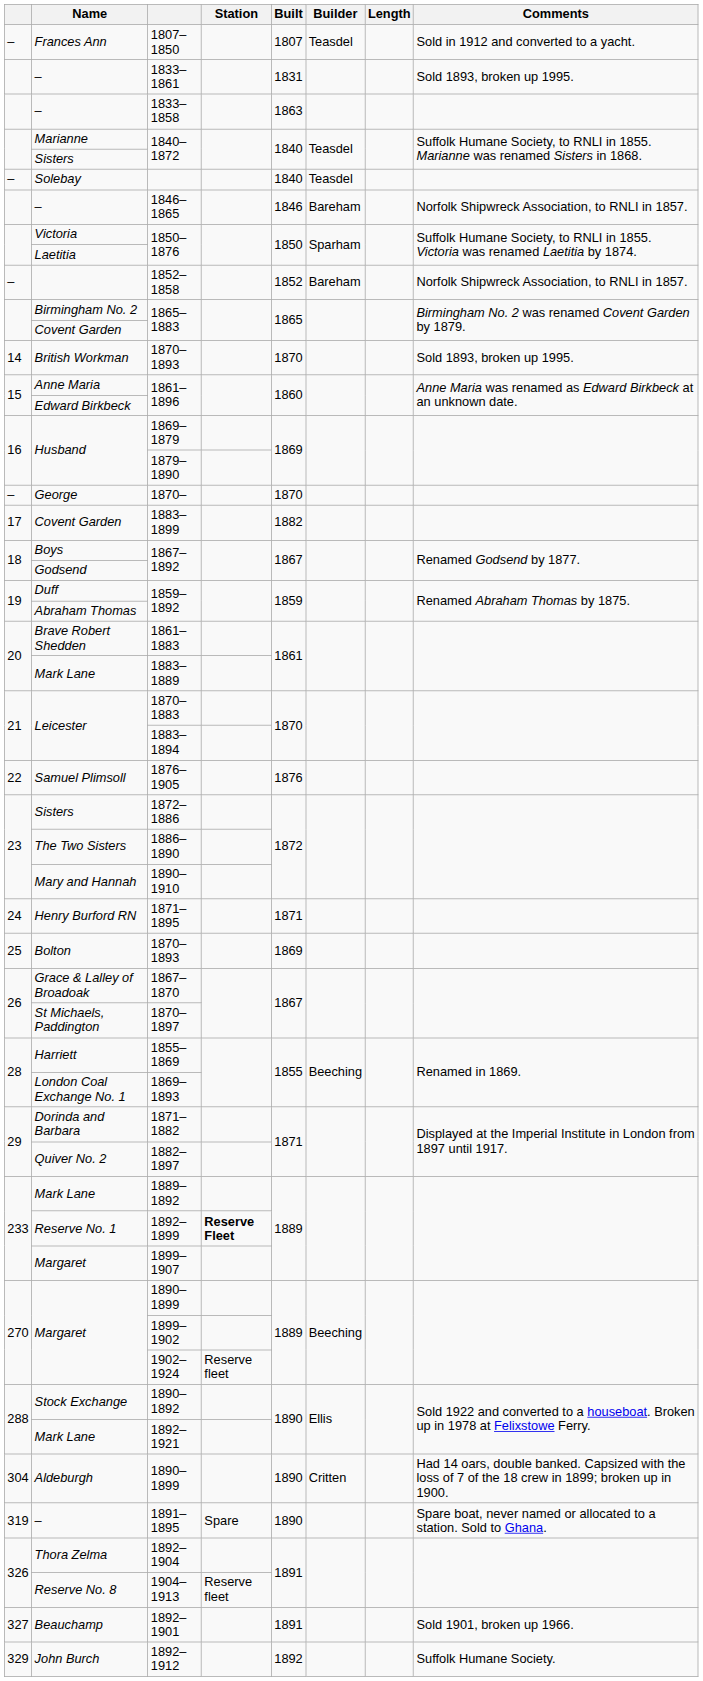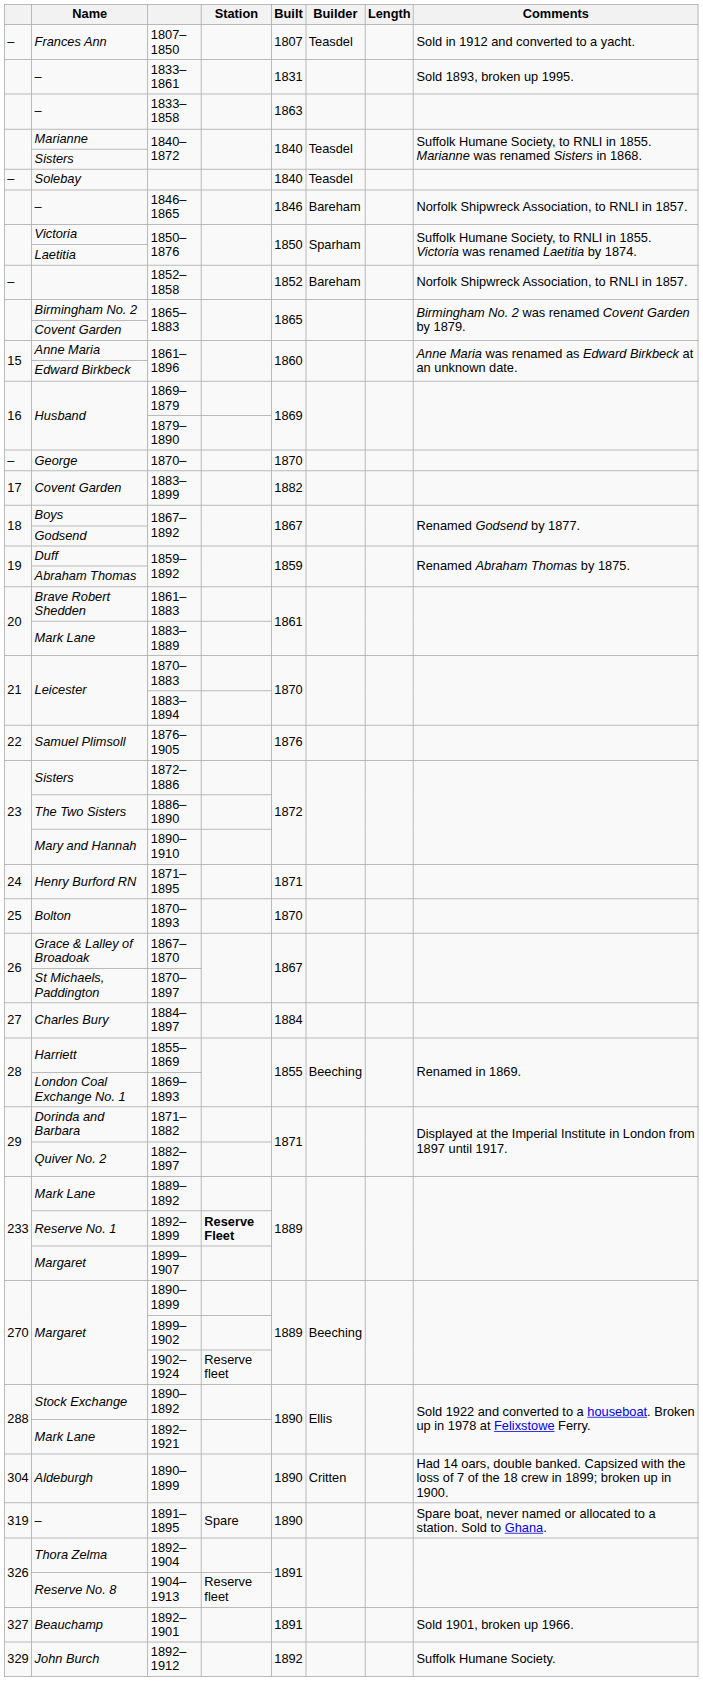- row: 14 | British Workman | 1870–1893 | 1870 | Sold 1893, broken up 1995.
Bolton / 1870–1893 | Built: 1869 -> 1870
+ row: 27 | Charles Bury | 1884–1897 | 1884
